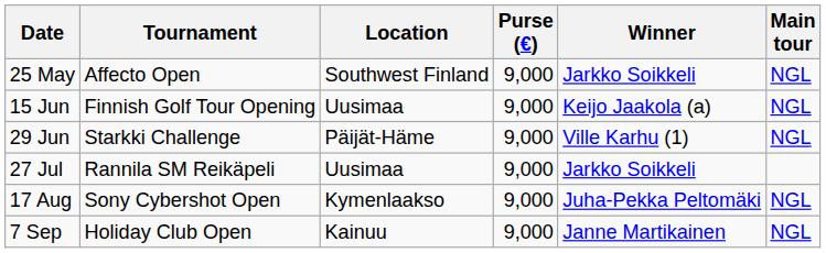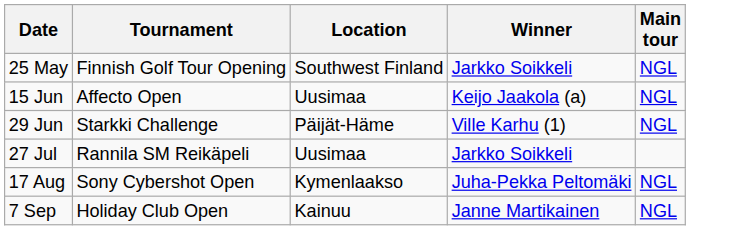- column: Purse (€) | 9,000 | 9,000 | 9,000 | 9,000 | 9,000 | 9,000
25 May | Tournament: Affecto Open -> Finnish Golf Tour Opening
15 Jun | Tournament: Finnish Golf Tour Opening -> Affecto Open
